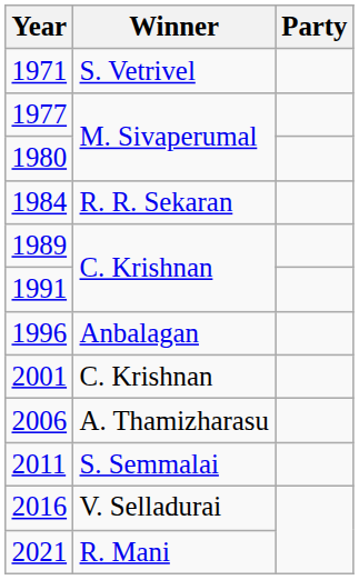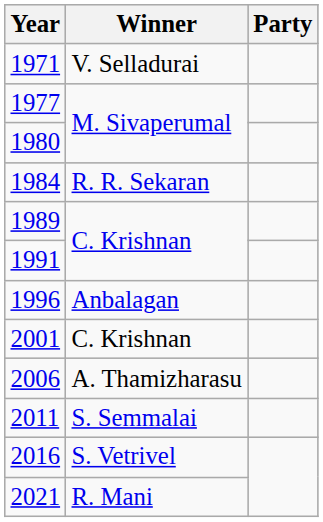1971 | Winner: S. Vetrivel -> V. Selladurai
2016 | Winner: V. Selladurai -> S. Vetrivel
